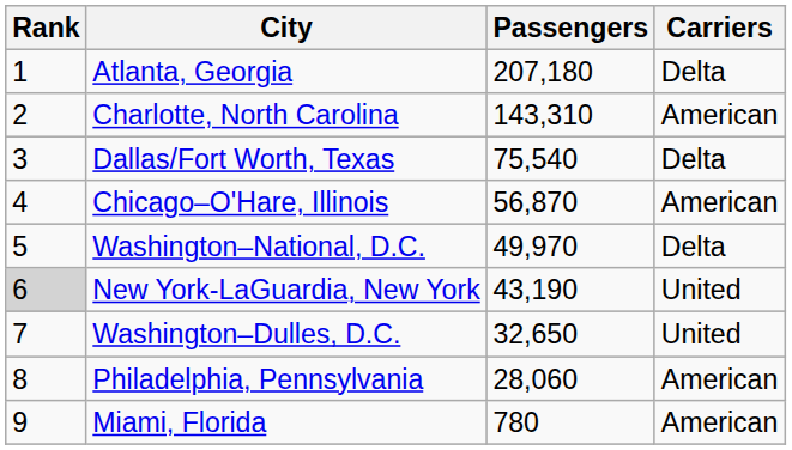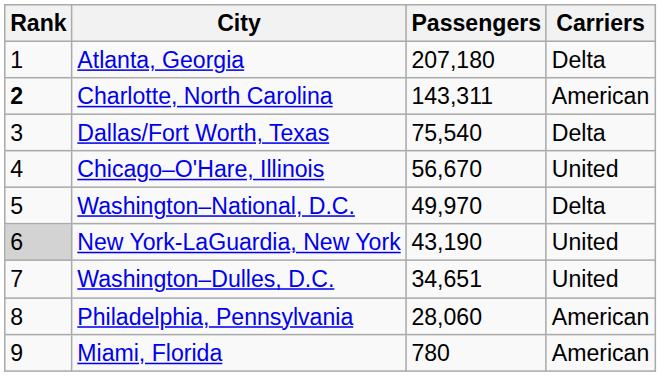Charlotte, North Carolina | Rank: normal -> bold
Charlotte, North Carolina | Passengers: 143,310 -> 143,311
Chicago–O'Hare, Illinois | Passengers: 56,870 -> 56,670
Chicago–O'Hare, Illinois | Carriers: American -> United
Washington–Dulles, D.C. | Passengers: 32,650 -> 34,651
